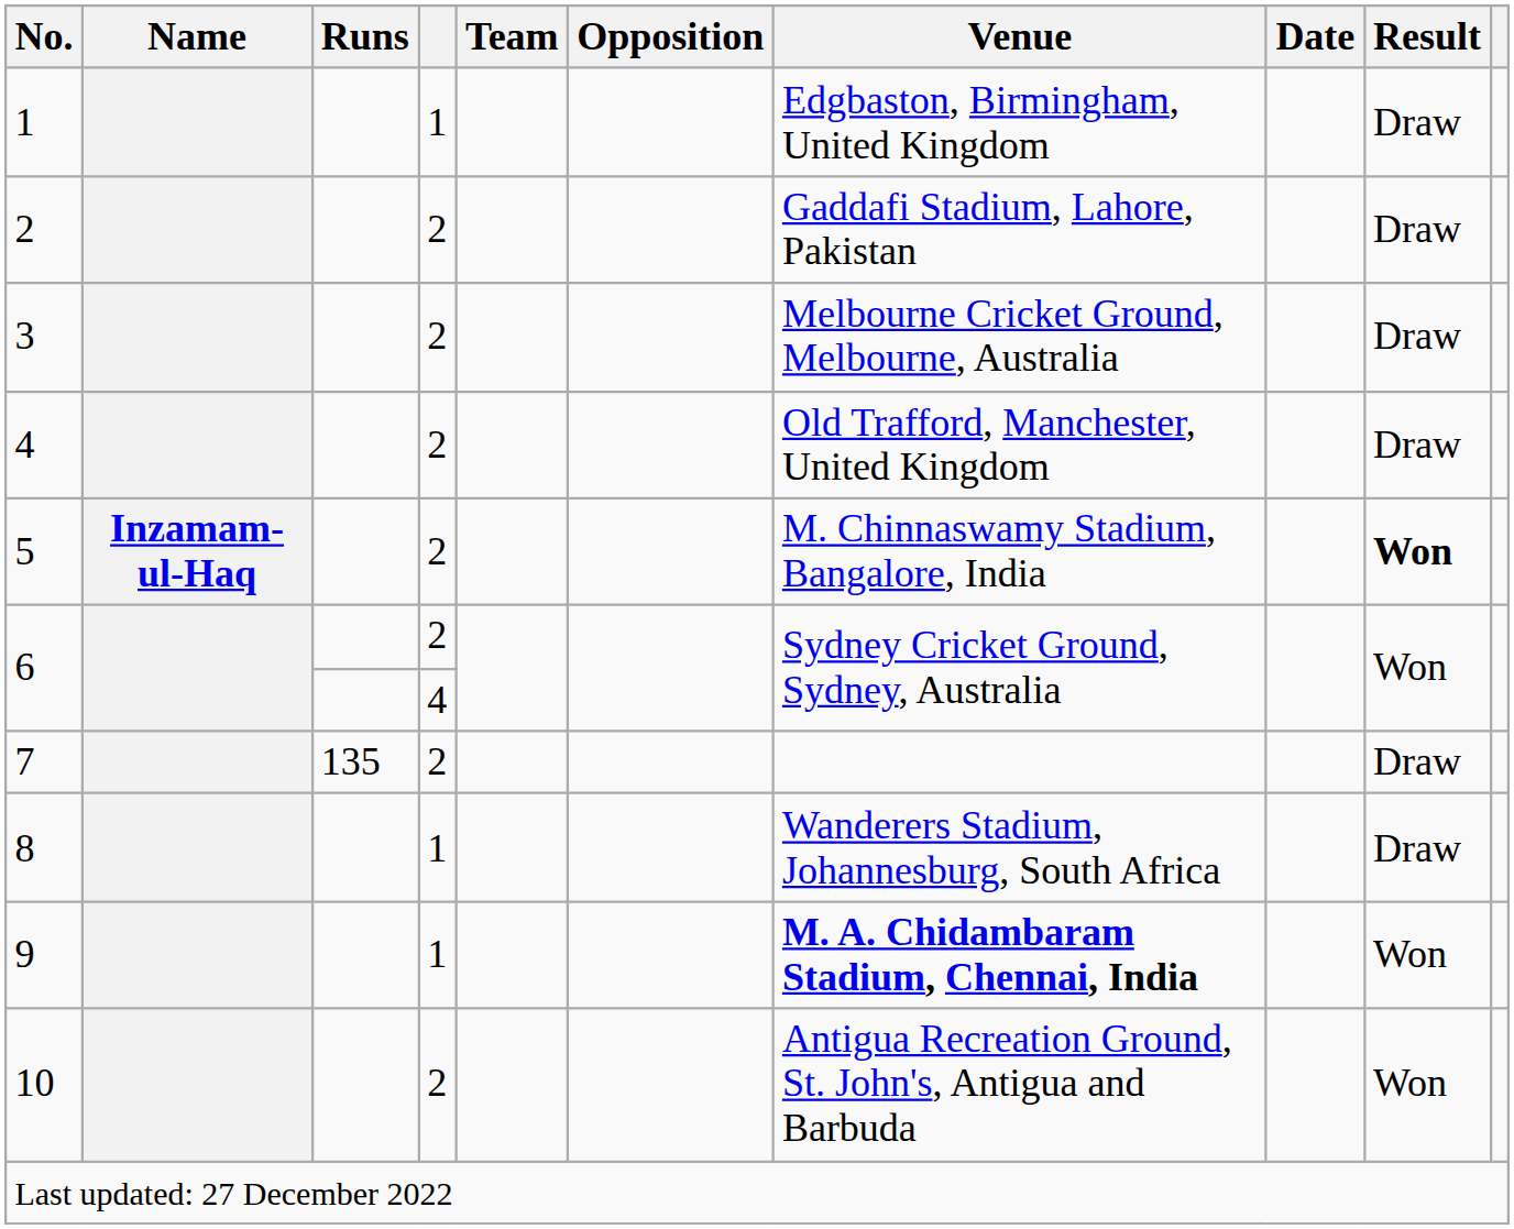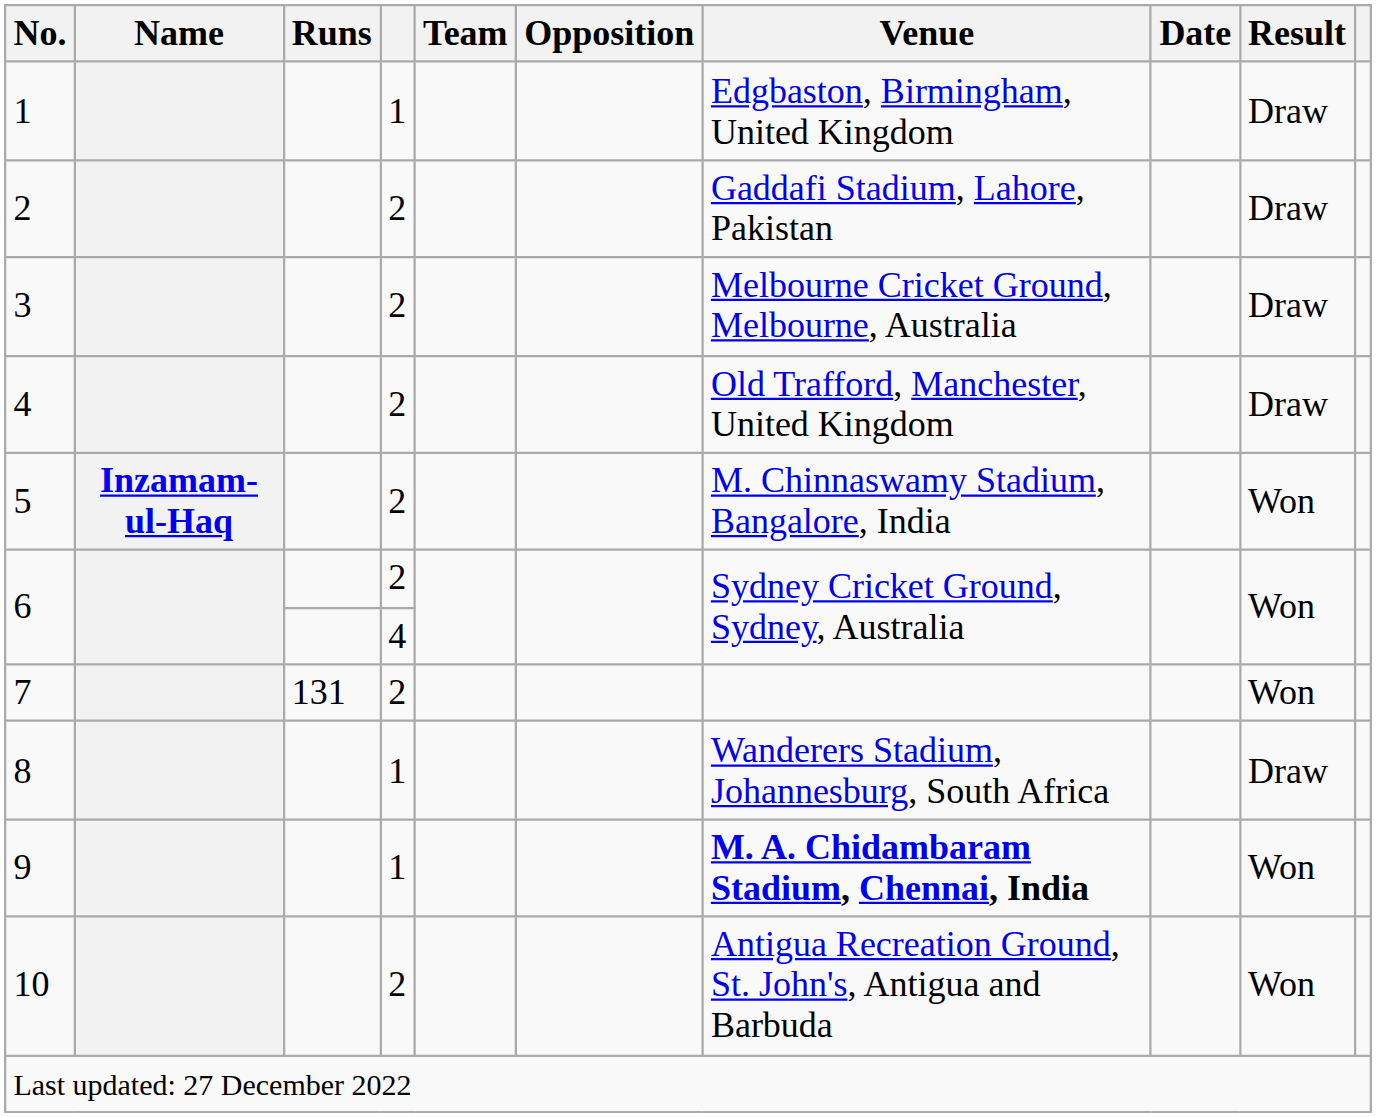5 | Result: bold -> normal
7 | Runs: 135 -> 131
7 | Result: Draw -> Won
